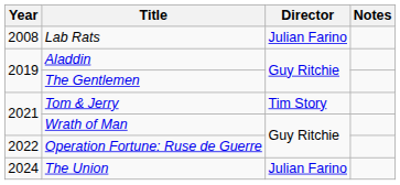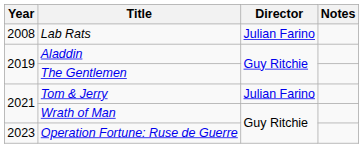Tom & Jerry | Director: Tim Story -> Julian Farino
Operation Fortune: Ruse de Guerre | Year: 2022 -> 2023
- row: 2024 | The Union | Julian Farino
